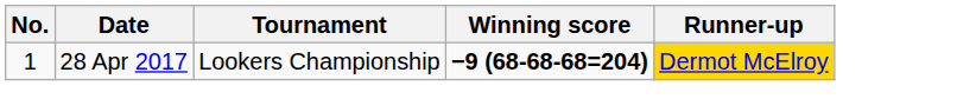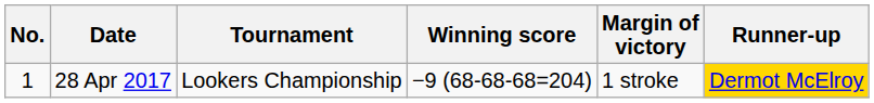+ column: Margin of victory | 1 stroke
28 Apr 2017 | Winning score: bold -> normal
